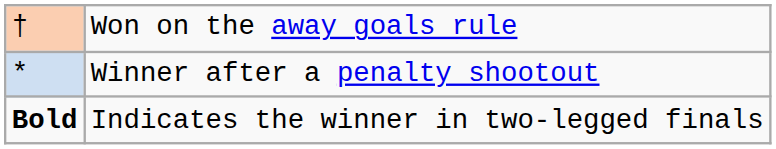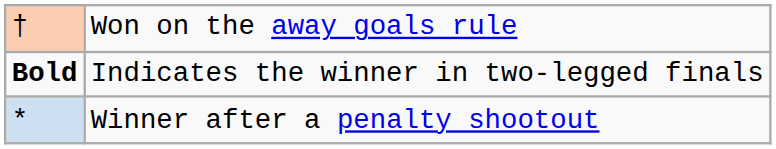rows swapped: * <-> Bold
